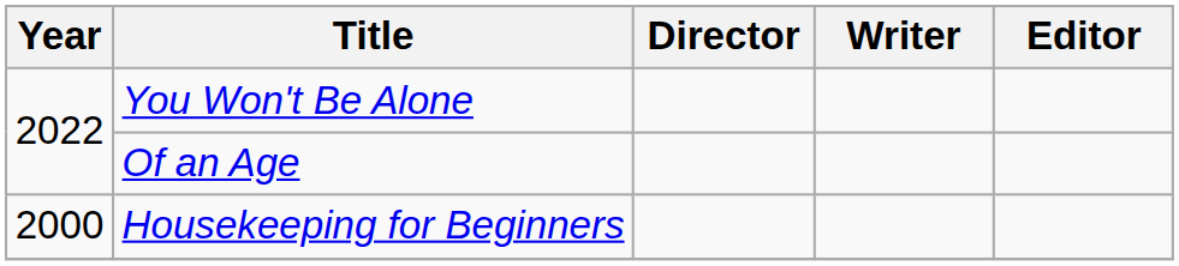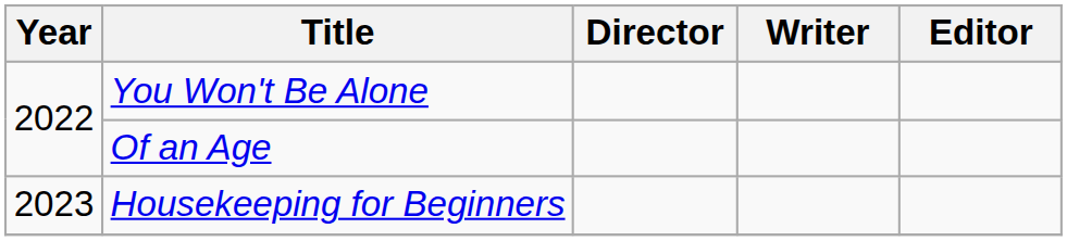Housekeeping for Beginners | Year: 2000 -> 2023
